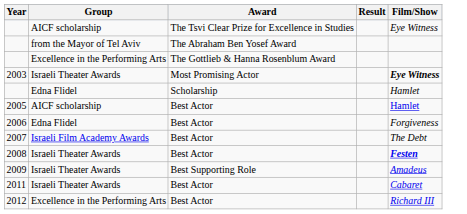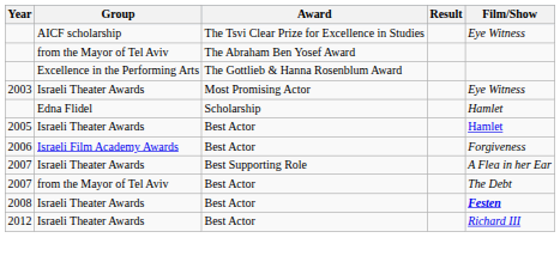2003 | Film/Show: bold -> normal
2005 | Group: AICF scholarship -> Israeli Theater Awards
2006 | Group: Edna Flidel -> Israeli Film Academy Awards
+ row: 2007 | Israeli Theater Awards | Best Supporting Role | A Flea in her Ear
2007 / Best Actor | Group: Israeli Film Academy Awards -> from the Mayor of Tel Aviv
- row: 2009 | Israeli Theater Awards | Best Supporting Role | Amadeus
- row: 2011 | Israeli Theater Awards | Best Actor | Cabaret
2012 | Group: Excellence in the Performing Arts -> Israeli Theater Awards
